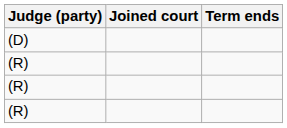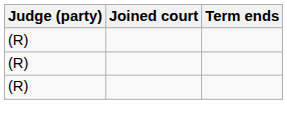- row: (D)
